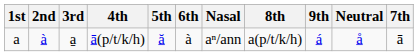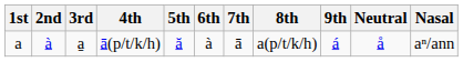columns swapped: 7th <-> Nasal
